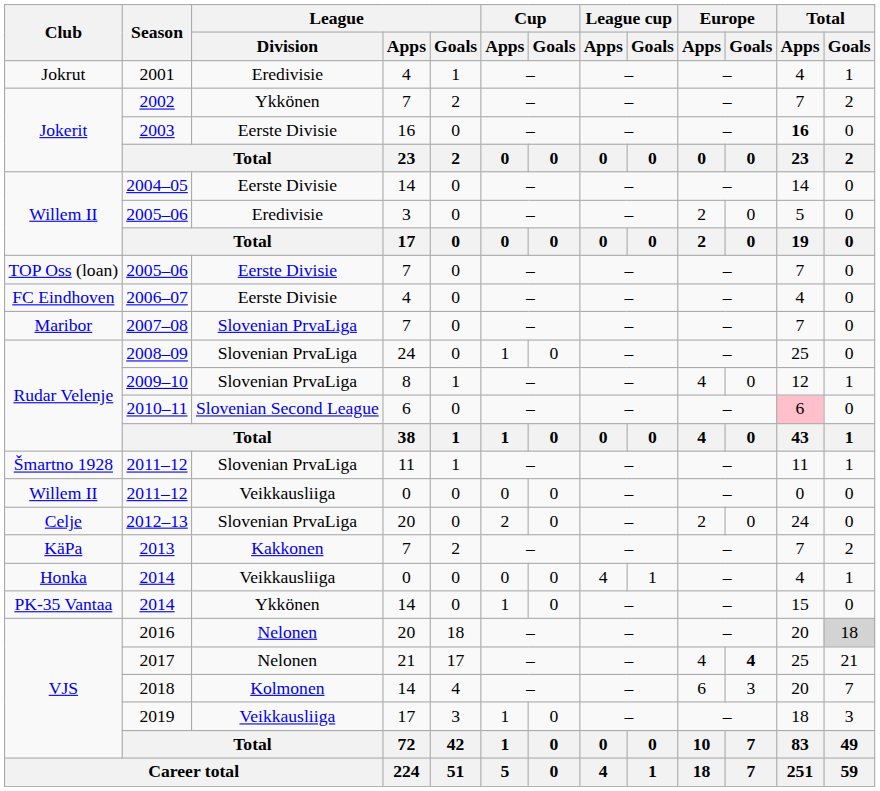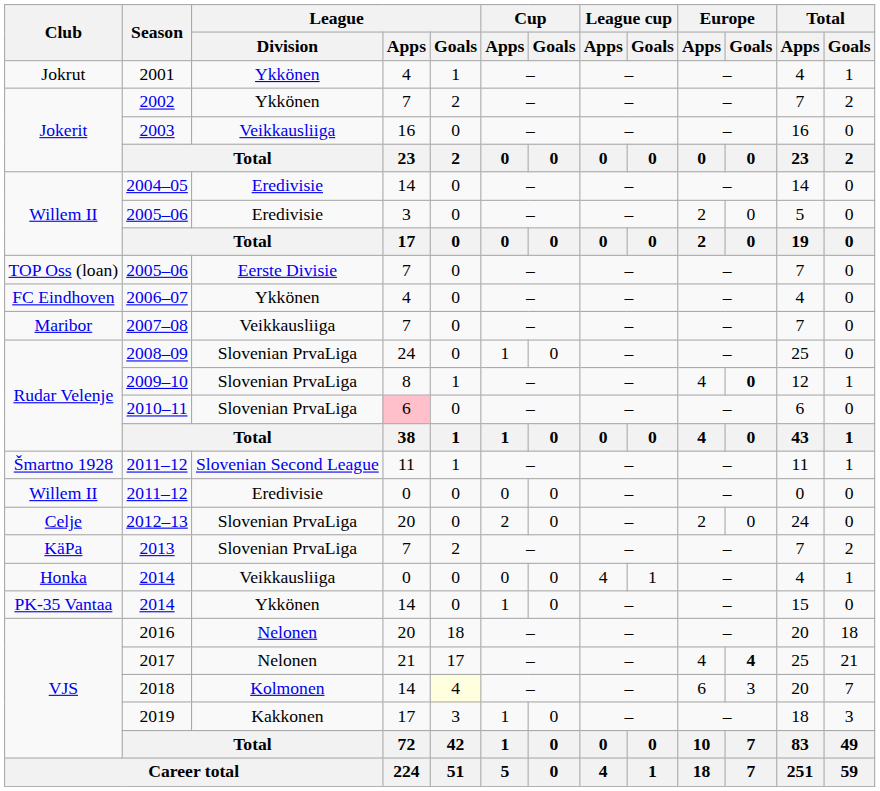2001 | League / Division: Eredivisie -> Ykkönen
2003 | League / Division: Eerste Divisie -> Veikkausliiga
2003 | Total / Apps: bold -> normal
2004–05 | League / Division: Eerste Divisie -> Eredivisie
2006–07 | League / Division: Eerste Divisie -> Ykkönen
2007–08 | League / Division: Slovenian PrvaLiga -> Veikkausliiga
2009–10 | Europe / Goals: normal -> bold
2010–11 | League / Division: Slovenian Second League -> Slovenian PrvaLiga
2010–11 | League / Apps: no background -> pink background
2010–11 | Total / Apps: pink background -> no background
Šmartno 1928 / 2011–12 | League / Division: Slovenian PrvaLiga -> Slovenian Second League
Willem II / 2011–12 | League / Division: Veikkausliiga -> Eredivisie
2013 | League / Division: Kakkonen -> Slovenian PrvaLiga
2016 | Total / Goals: lightgrey background -> no background
2018 | League / Goals: no background -> lightyellow background
2019 | League / Division: Veikkausliiga -> Kakkonen
